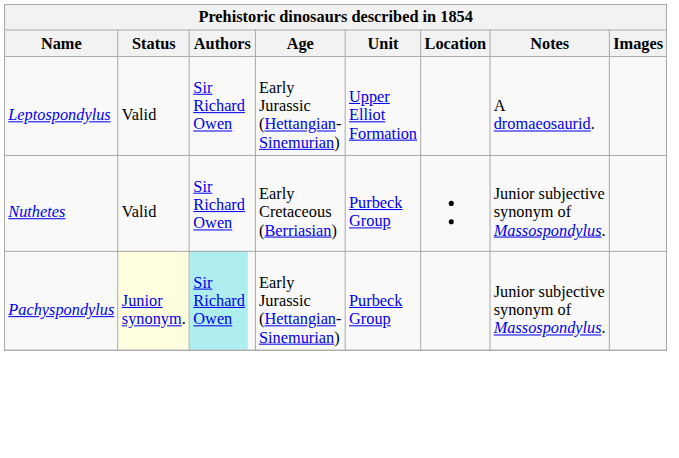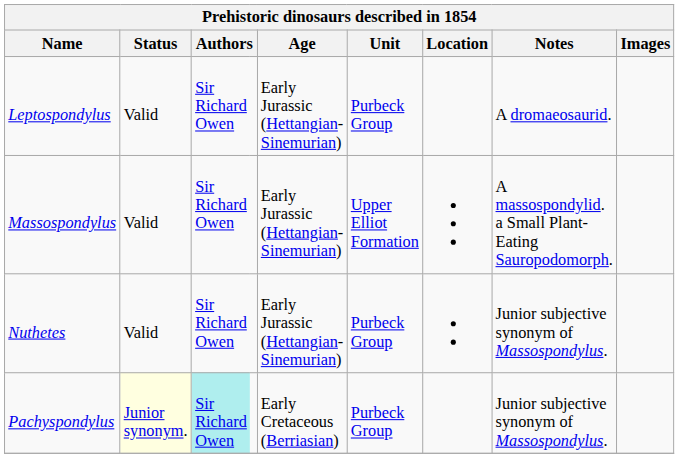Leptospondylus | Unit: Upper Elliot Formation -> Purbeck Group
+ row: Massospondylus | Valid | Sir Richard Owen | Early Jurassic (Hettangian-Sinemurian) | Upper Elliot Formation | A massospondylid. a Small Plant-Eating Sauropodomorph.
Nuthetes | Age: Early Cretaceous (Berriasian) -> Early Jurassic (Hettangian-Sinemurian)
Pachyspondylus | Age: Early Jurassic (Hettangian-Sinemurian) -> Early Cretaceous (Berriasian)
